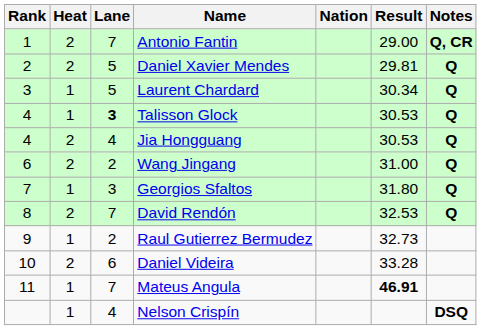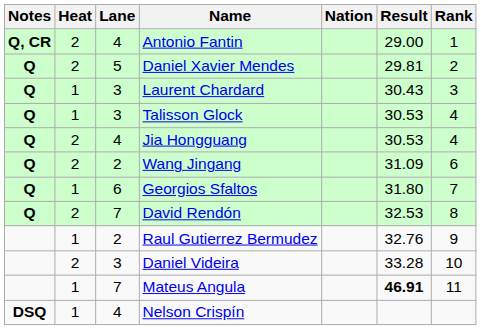columns swapped: Rank <-> Notes
Antonio Fantin | Lane: 7 -> 4
Laurent Chardard | Lane: 5 -> 3
Laurent Chardard | Result: 30.34 -> 30.43
Talisson Glock | Lane: bold -> normal
Wang Jingang | Result: 31.00 -> 31.09
Georgios Sfaltos | Lane: 3 -> 6
Raul Gutierrez Bermudez | Result: 32.73 -> 32.76
Daniel Videira | Lane: 6 -> 3
